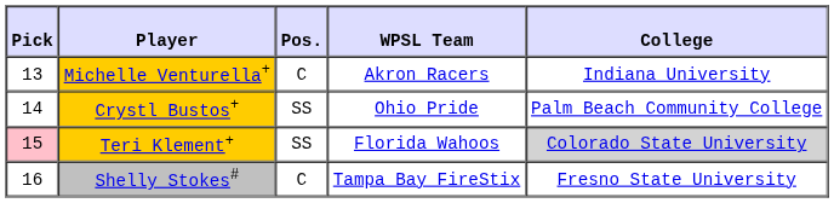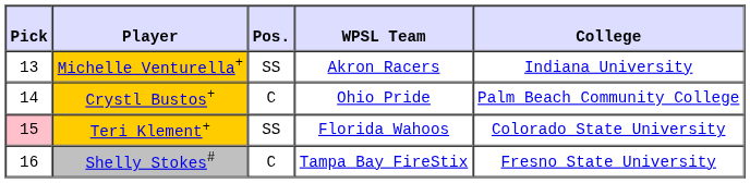Michelle Venturella+ | Pos.: C -> SS
Crystl Bustos+ | Pos.: SS -> C
Teri Klement+ | College: lightgrey background -> no background
